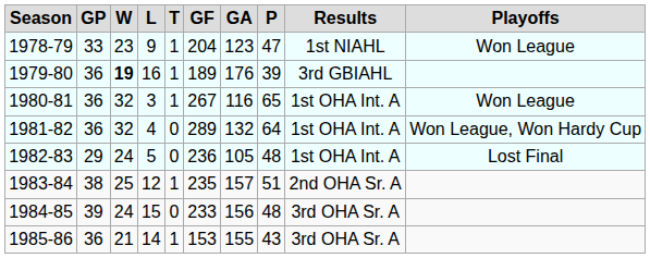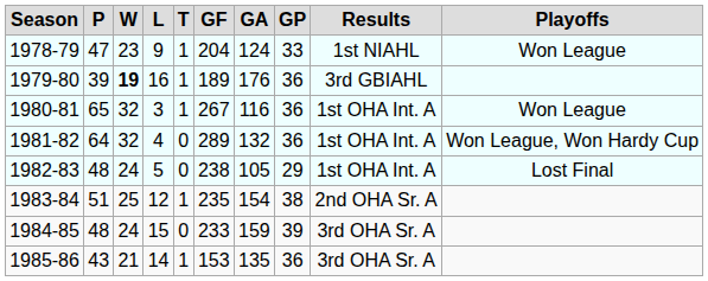columns swapped: GP <-> P
1978-79 | GA: 123 -> 124
1982-83 | GF: 236 -> 238
1983-84 | GA: 157 -> 154
1984-85 | GA: 156 -> 159
1985-86 | GA: 155 -> 135
